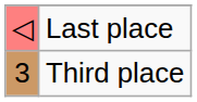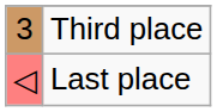rows swapped: Third place <-> Last place
